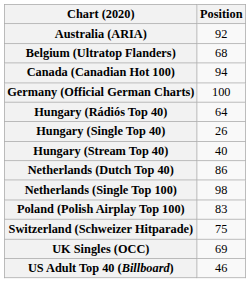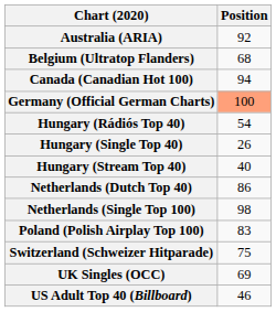Germany (Official German Charts) | Position: no background -> lightsalmon background
Hungary (Rádiós Top 40) | Position: 64 -> 54
